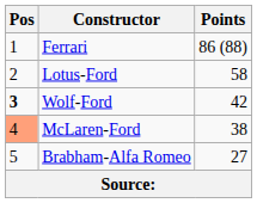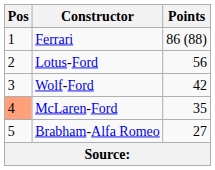Lotus-Ford | Points: 58 -> 56
Wolf-Ford | Pos: bold -> normal
McLaren-Ford | Points: 38 -> 35
